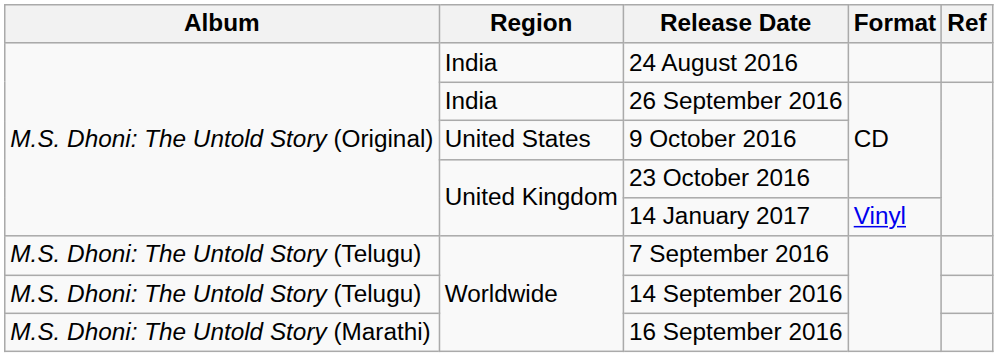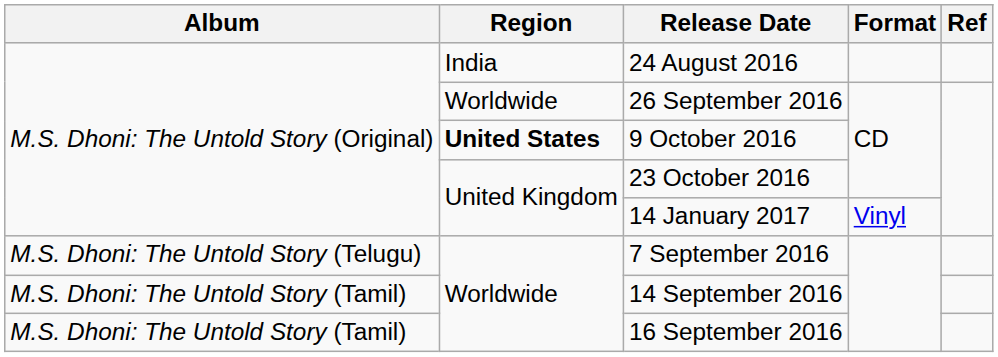26 September 2016 | Region: India -> Worldwide
9 October 2016 | Region: normal -> bold
14 September 2016 | Album: M.S. Dhoni: The Untold Story (Telugu) -> M.S. Dhoni: The Untold Story (Tamil)
16 September 2016 | Album: M.S. Dhoni: The Untold Story (Marathi) -> M.S. Dhoni: The Untold Story (Tamil)
